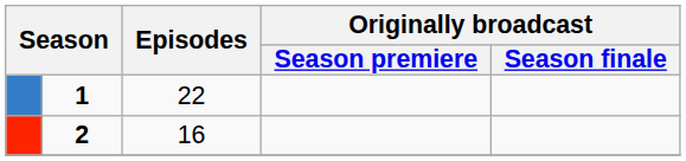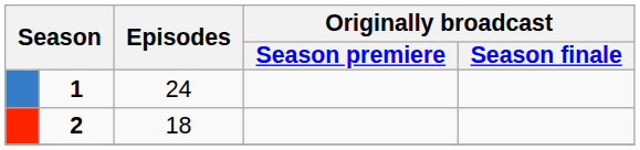1 | Episodes: 22 -> 24
2 | Episodes: 16 -> 18
